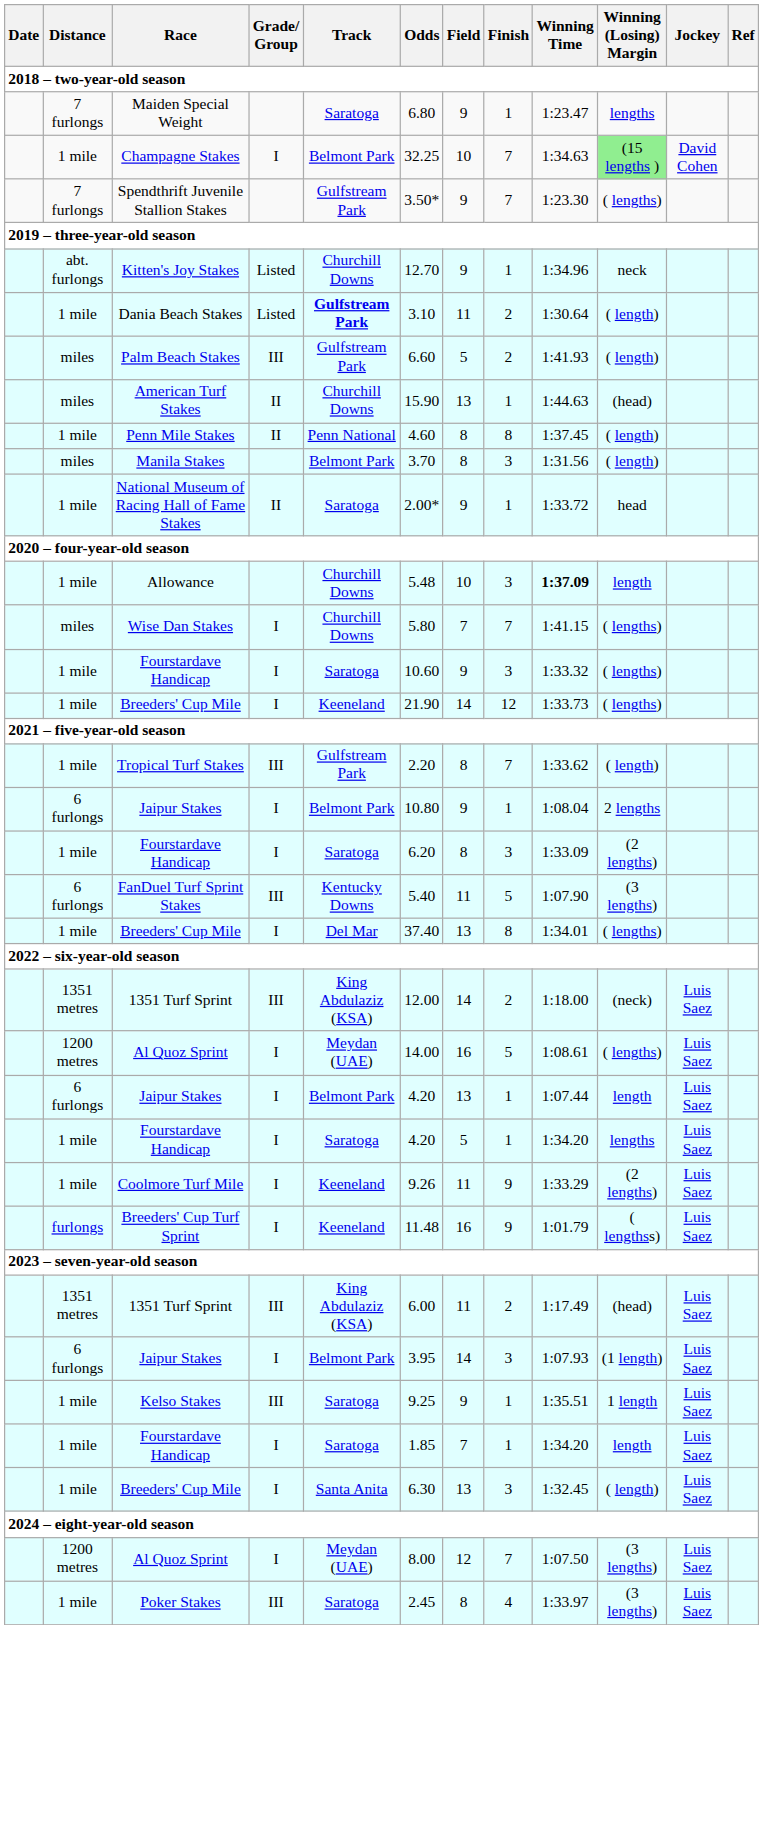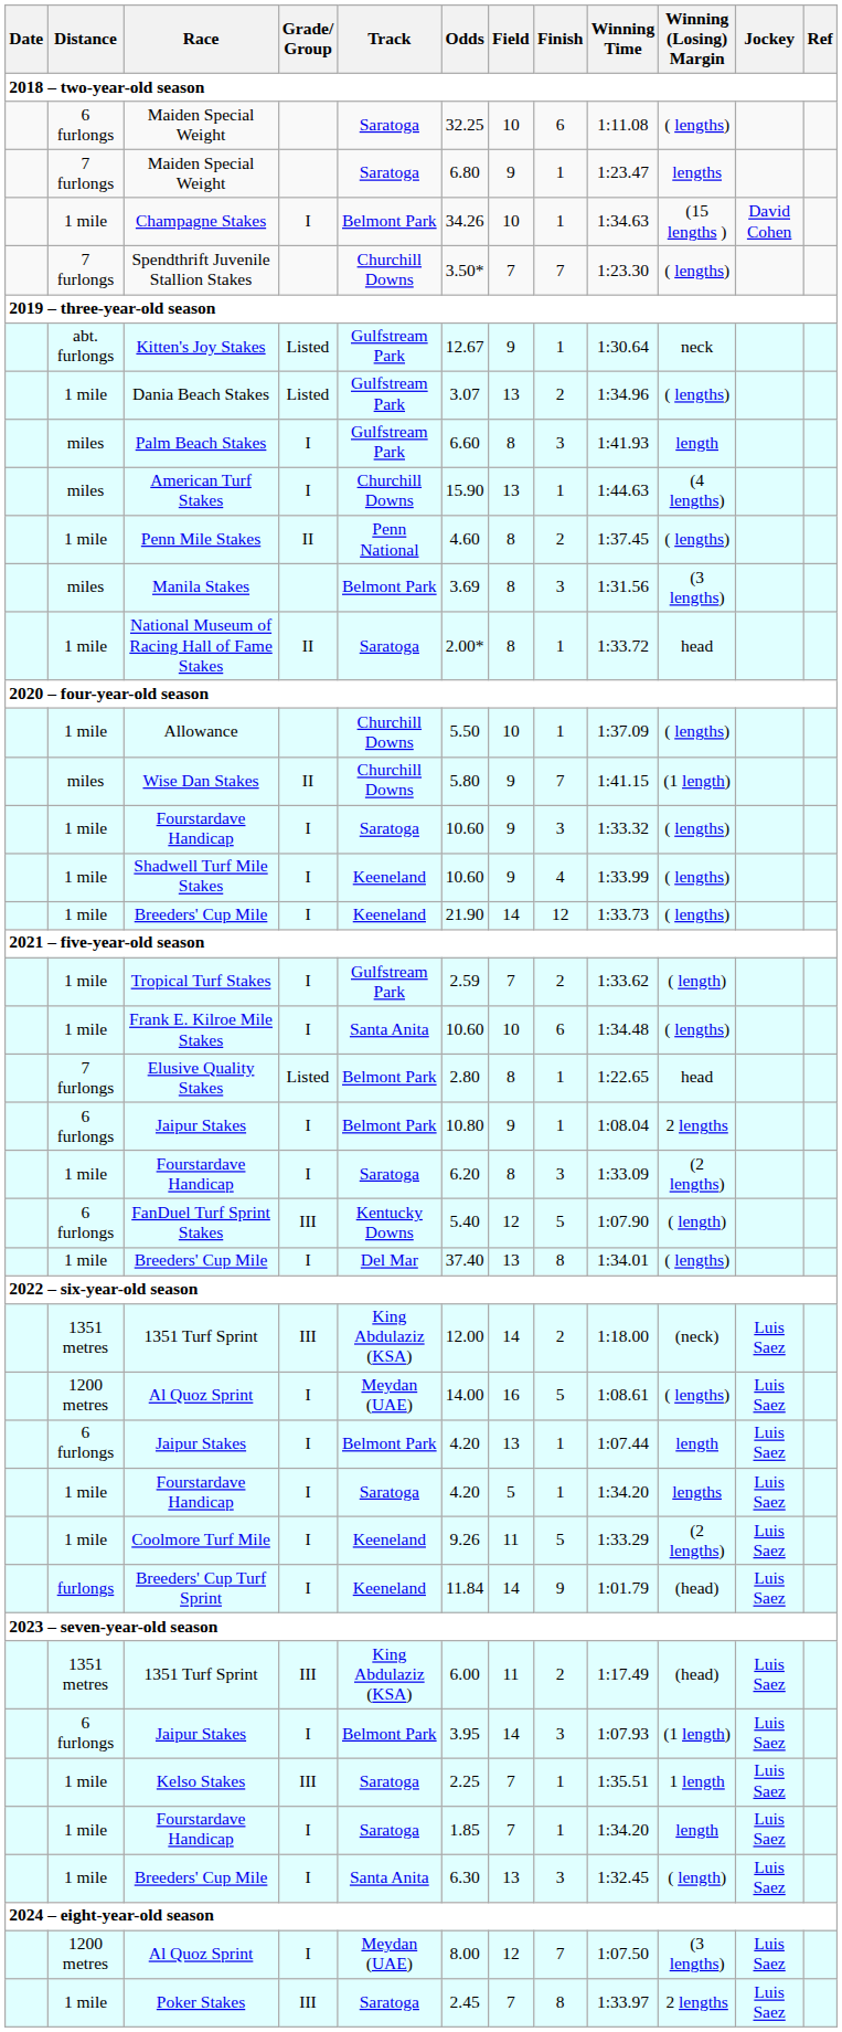+ row: 6 furlongs | Maiden Special Weight | Saratoga | 32.25 | 10 | 6 | 1:11.08 | ( lengths)
Champagne Stakes | Odds: 32.25 -> 34.26
Champagne Stakes | Finish: 7 -> 1
Champagne Stakes | Winning (Losing) Margin: lightgreen background -> no background
Spendthrift Juvenile Stallion Stakes | Track: Gulfstream Park -> Churchill Downs
Spendthrift Juvenile Stallion Stakes | Field: 9 -> 7
Kitten's Joy Stakes | Track: Churchill Downs -> Gulfstream Park
Kitten's Joy Stakes | Odds: 12.70 -> 12.67
Kitten's Joy Stakes | Winning Time: 1:34.96 -> 1:30.64
Dania Beach Stakes | Track: bold -> normal
Dania Beach Stakes | Odds: 3.10 -> 3.07
Dania Beach Stakes | Field: 11 -> 13
Dania Beach Stakes | Winning Time: 1:30.64 -> 1:34.96
Dania Beach Stakes | Winning (Losing) Margin: ( length) -> ( lengths)
Palm Beach Stakes | Grade/ Group: III -> I
Palm Beach Stakes | Field: 5 -> 8
Palm Beach Stakes | Finish: 2 -> 3
Palm Beach Stakes | Winning (Losing) Margin: ( length) -> length
American Turf Stakes | Grade/ Group: II -> I
American Turf Stakes | Winning (Losing) Margin: (head) -> (4 lengths)
Penn Mile Stakes | Finish: 8 -> 2
Penn Mile Stakes | Winning (Losing) Margin: ( length) -> ( lengths)
Manila Stakes | Odds: 3.70 -> 3.69
Manila Stakes | Winning (Losing) Margin: ( length) -> (3 lengths)
National Museum of Racing Hall of Fame Stakes | Field: 9 -> 8
Allowance | Odds: 5.48 -> 5.50
Allowance | Finish: 3 -> 1
Allowance | Winning Time: bold -> normal
Allowance | Winning (Losing) Margin: length -> ( lengths)
Wise Dan Stakes | Grade/ Group: I -> II
Wise Dan Stakes | Field: 7 -> 9
Wise Dan Stakes | Winning (Losing) Margin: ( lengths) -> (1 length)
+ row: 1 mile | Shadwell Turf Mile Stakes | I | Keeneland | 10.60 | 9 | 4 | 1:33.99 | ( lengths)
Tropical Turf Stakes | Grade/ Group: III -> I
Tropical Turf Stakes | Odds: 2.20 -> 2.59
Tropical Turf Stakes | Field: 8 -> 7
Tropical Turf Stakes | Finish: 7 -> 2
+ row: 1 mile | Frank E. Kilroe Mile Stakes | I | Santa Anita | 10.60 | 10 | 6 | 1:34.48 | ( lengths)
+ row: 7 furlongs | Elusive Quality Stakes | Listed | Belmont Park | 2.80 | 8 | 1 | 1:22.65 | head
FanDuel Turf Sprint Stakes | Field: 11 -> 12
FanDuel Turf Sprint Stakes | Winning (Losing) Margin: (3 lengths) -> ( length)
Coolmore Turf Mile | Finish: 9 -> 5
Breeders' Cup Turf Sprint | Odds: 11.48 -> 11.84
Breeders' Cup Turf Sprint | Field: 16 -> 14
Breeders' Cup Turf Sprint | Winning (Losing) Margin: ( lengthss) -> (head)
Kelso Stakes | Odds: 9.25 -> 2.25
Kelso Stakes | Field: 9 -> 7
Poker Stakes | Field: 8 -> 7
Poker Stakes | Finish: 4 -> 8
Poker Stakes | Winning (Losing) Margin: (3 lengths) -> 2 lengths
